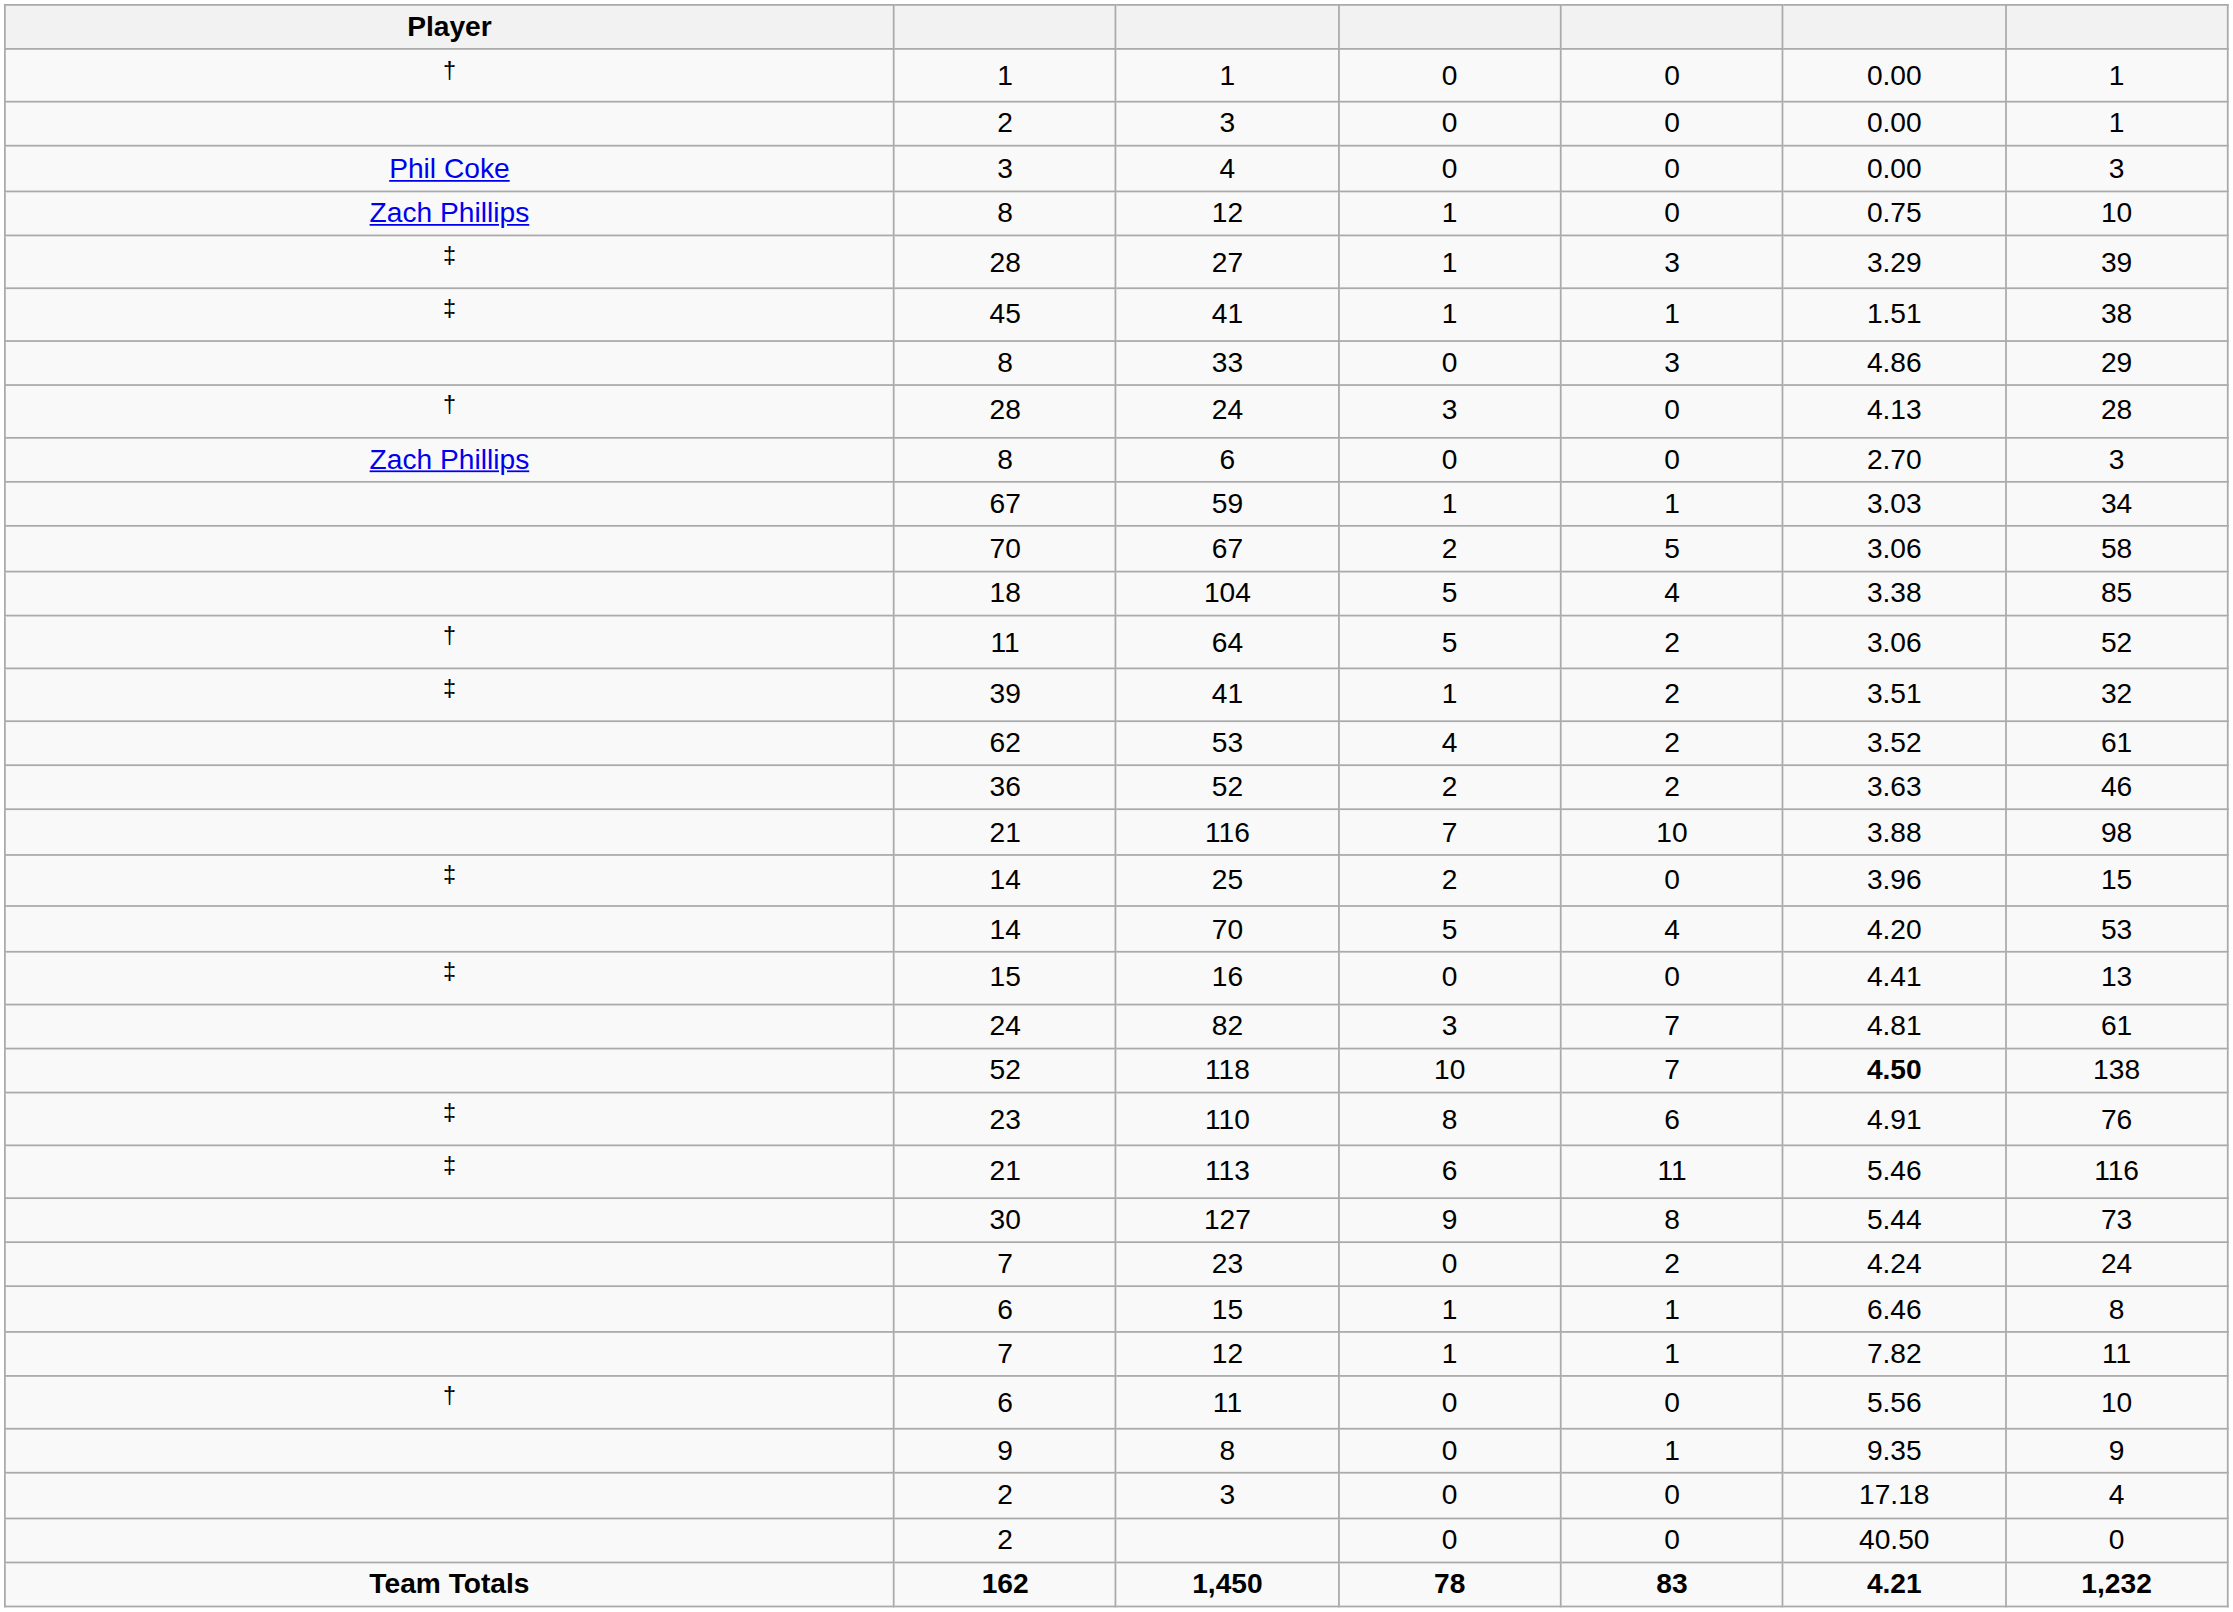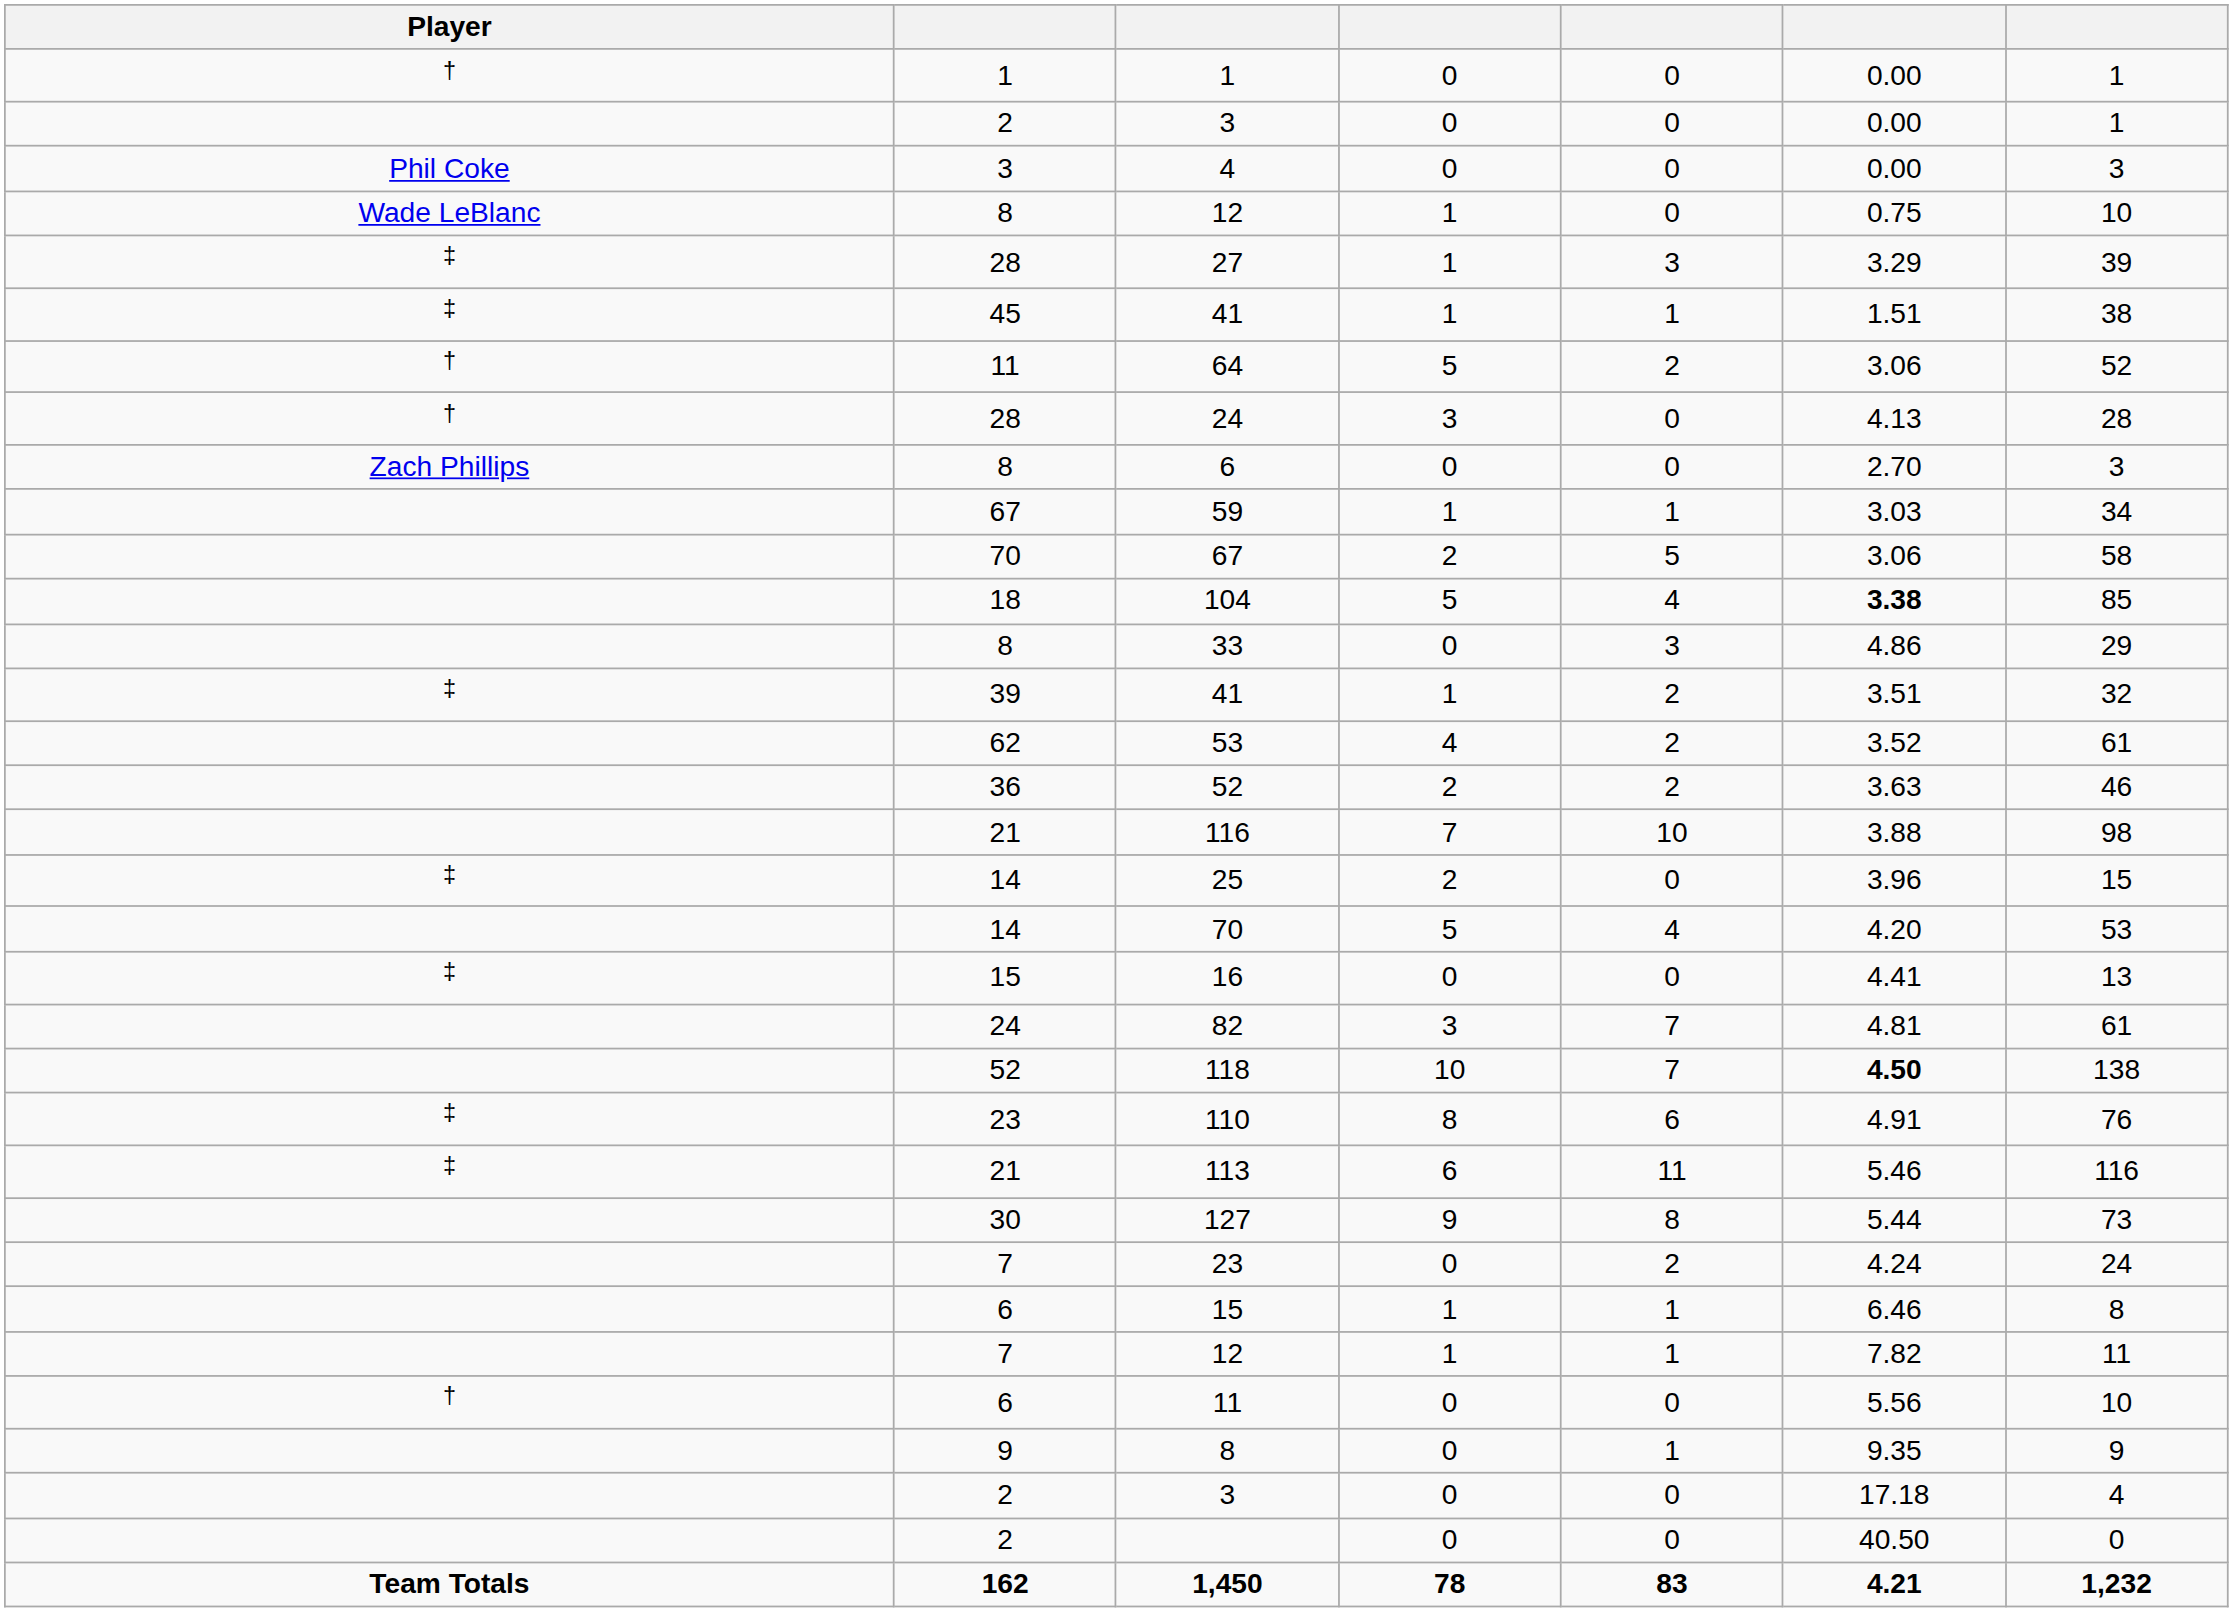8 / 12 | Player: Zach Phillips -> Wade LeBlanc
rows swapped: 64 <-> 33
104 | column 6: normal -> bold
